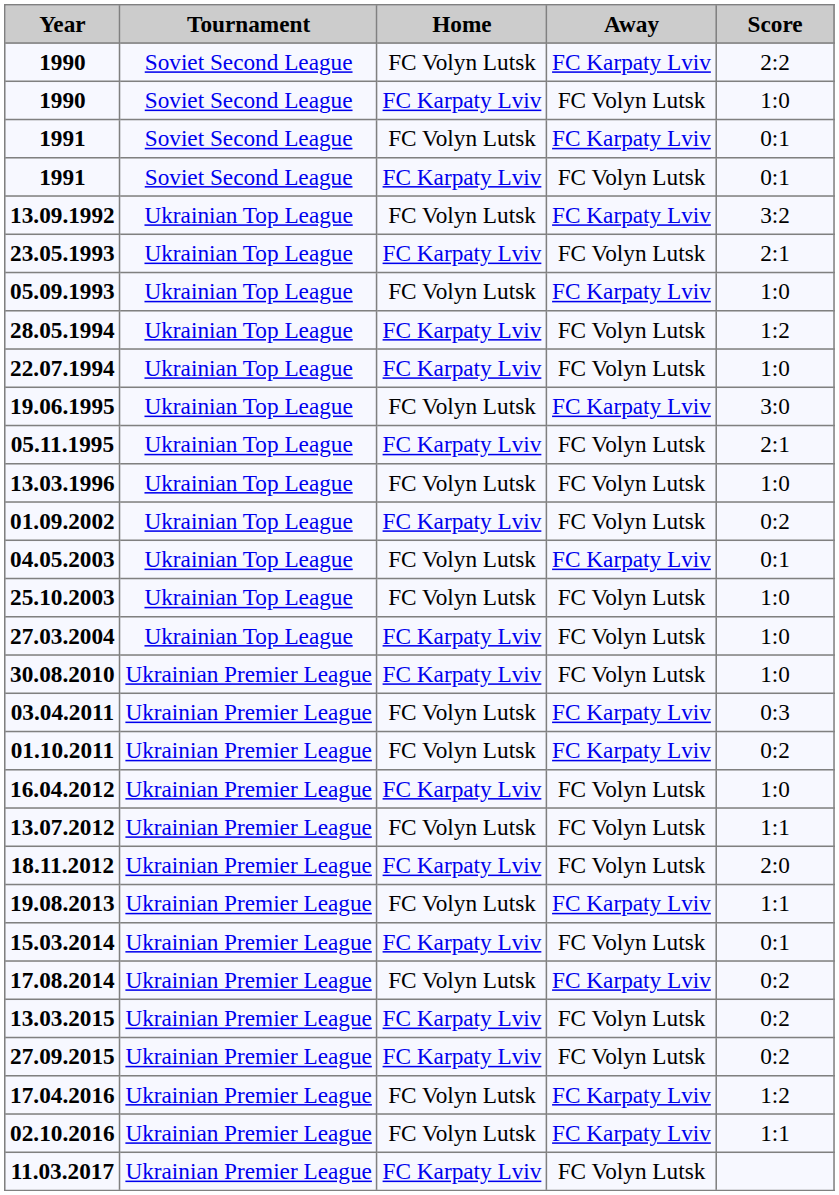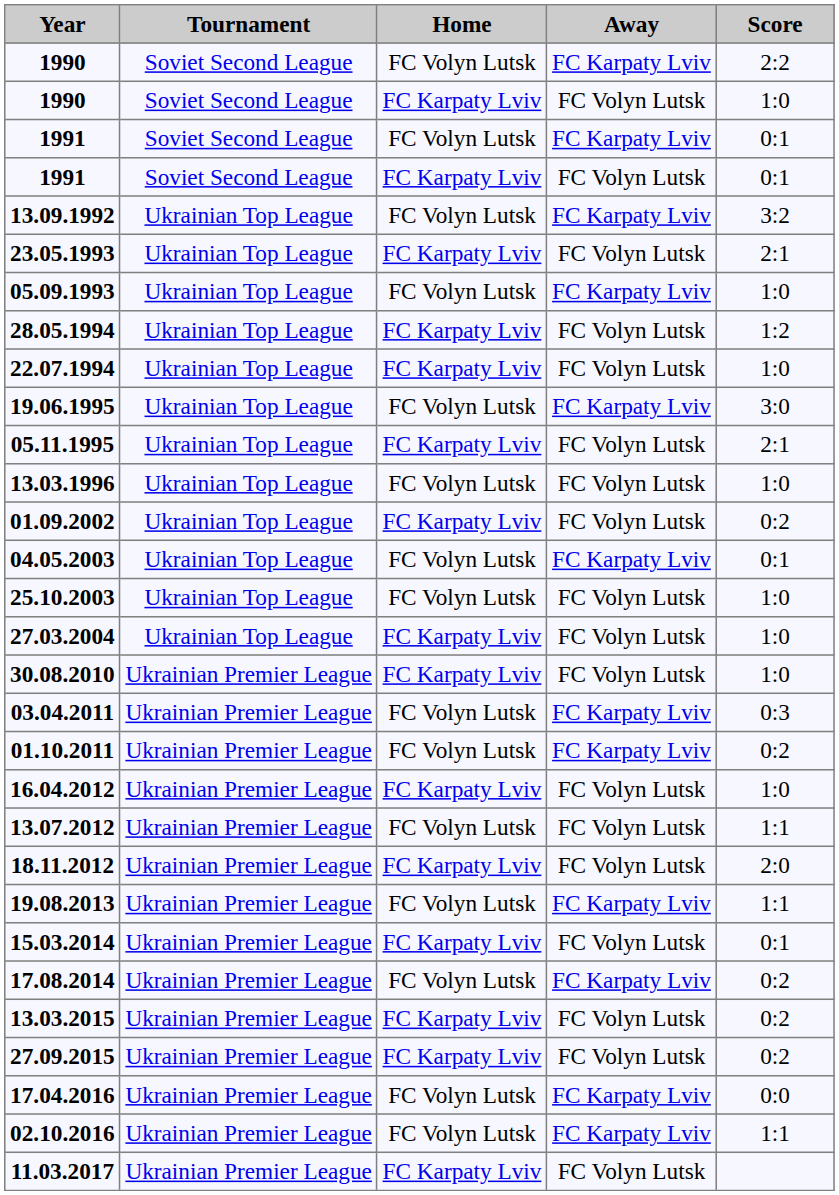17.04.2016 | Score: 1:2 -> 0:0
